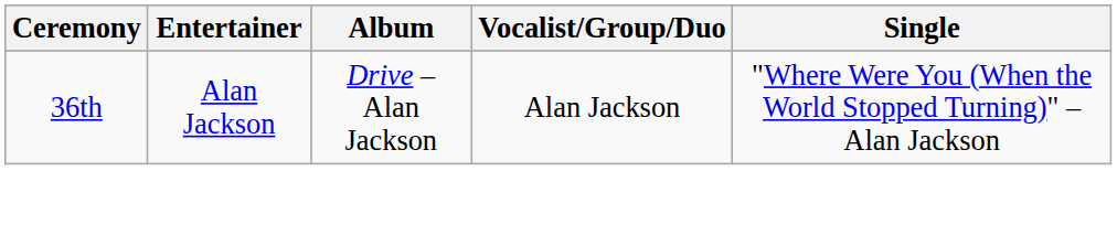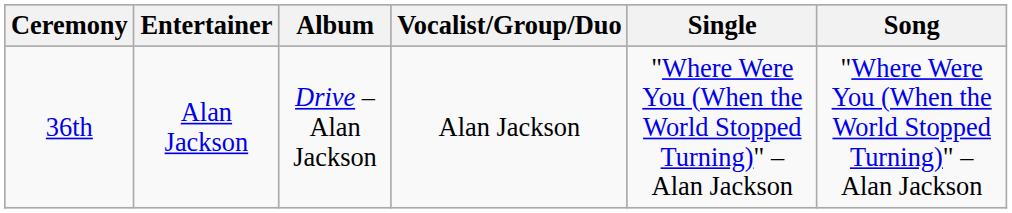+ column: Song | "Where Were You (When the World Stopped Turning)" – Alan Jackson
